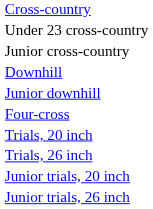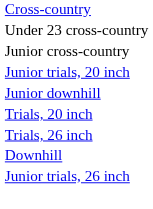rows swapped: Downhill <-> Junior trials, 20 inch
- row: Four-cross
